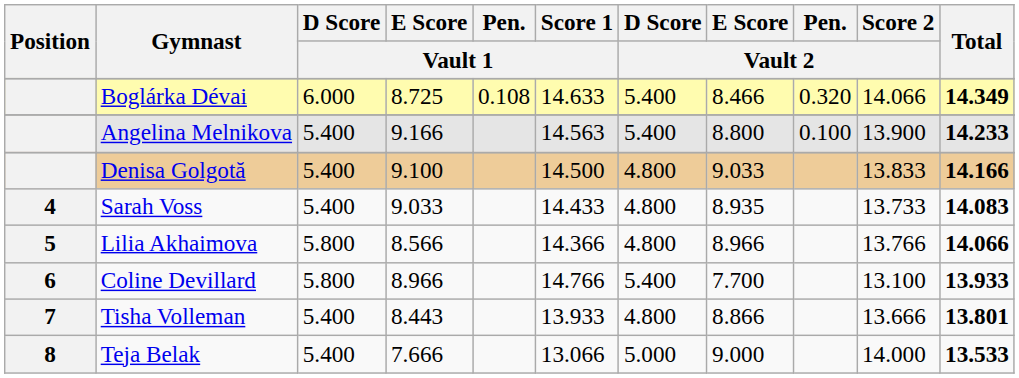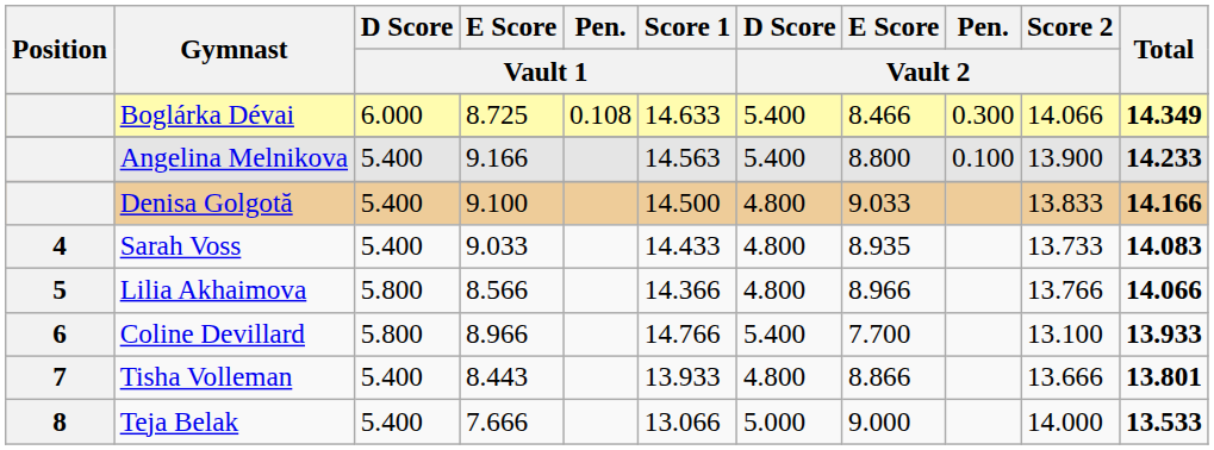Boglárka Dévai | Pen. / Vault 2: 0.320 -> 0.300
